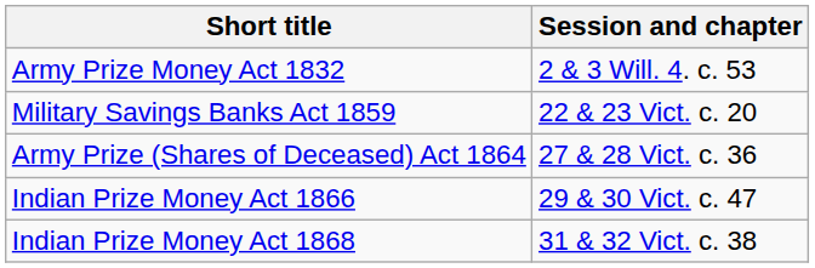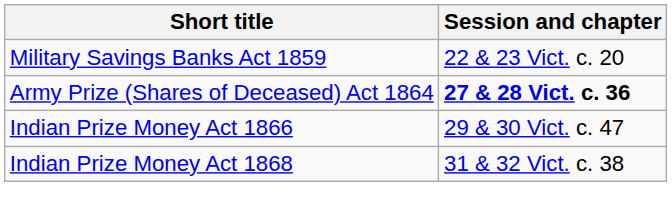- row: Army Prize Money Act 1832 | 2 & 3 Will. 4. c. 53
Army Prize (Shares of Deceased) Act 1864 | Session and chapter: normal -> bold
